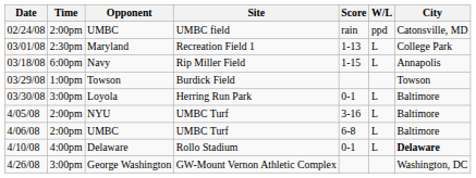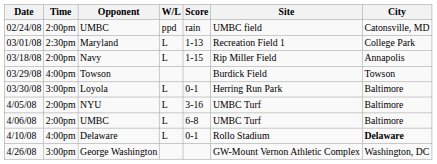columns swapped: W/L <-> Site
03/18/08 | Time: 6:00pm -> 2:00pm
03/29/08 | Time: 1:00pm -> 4:00pm
